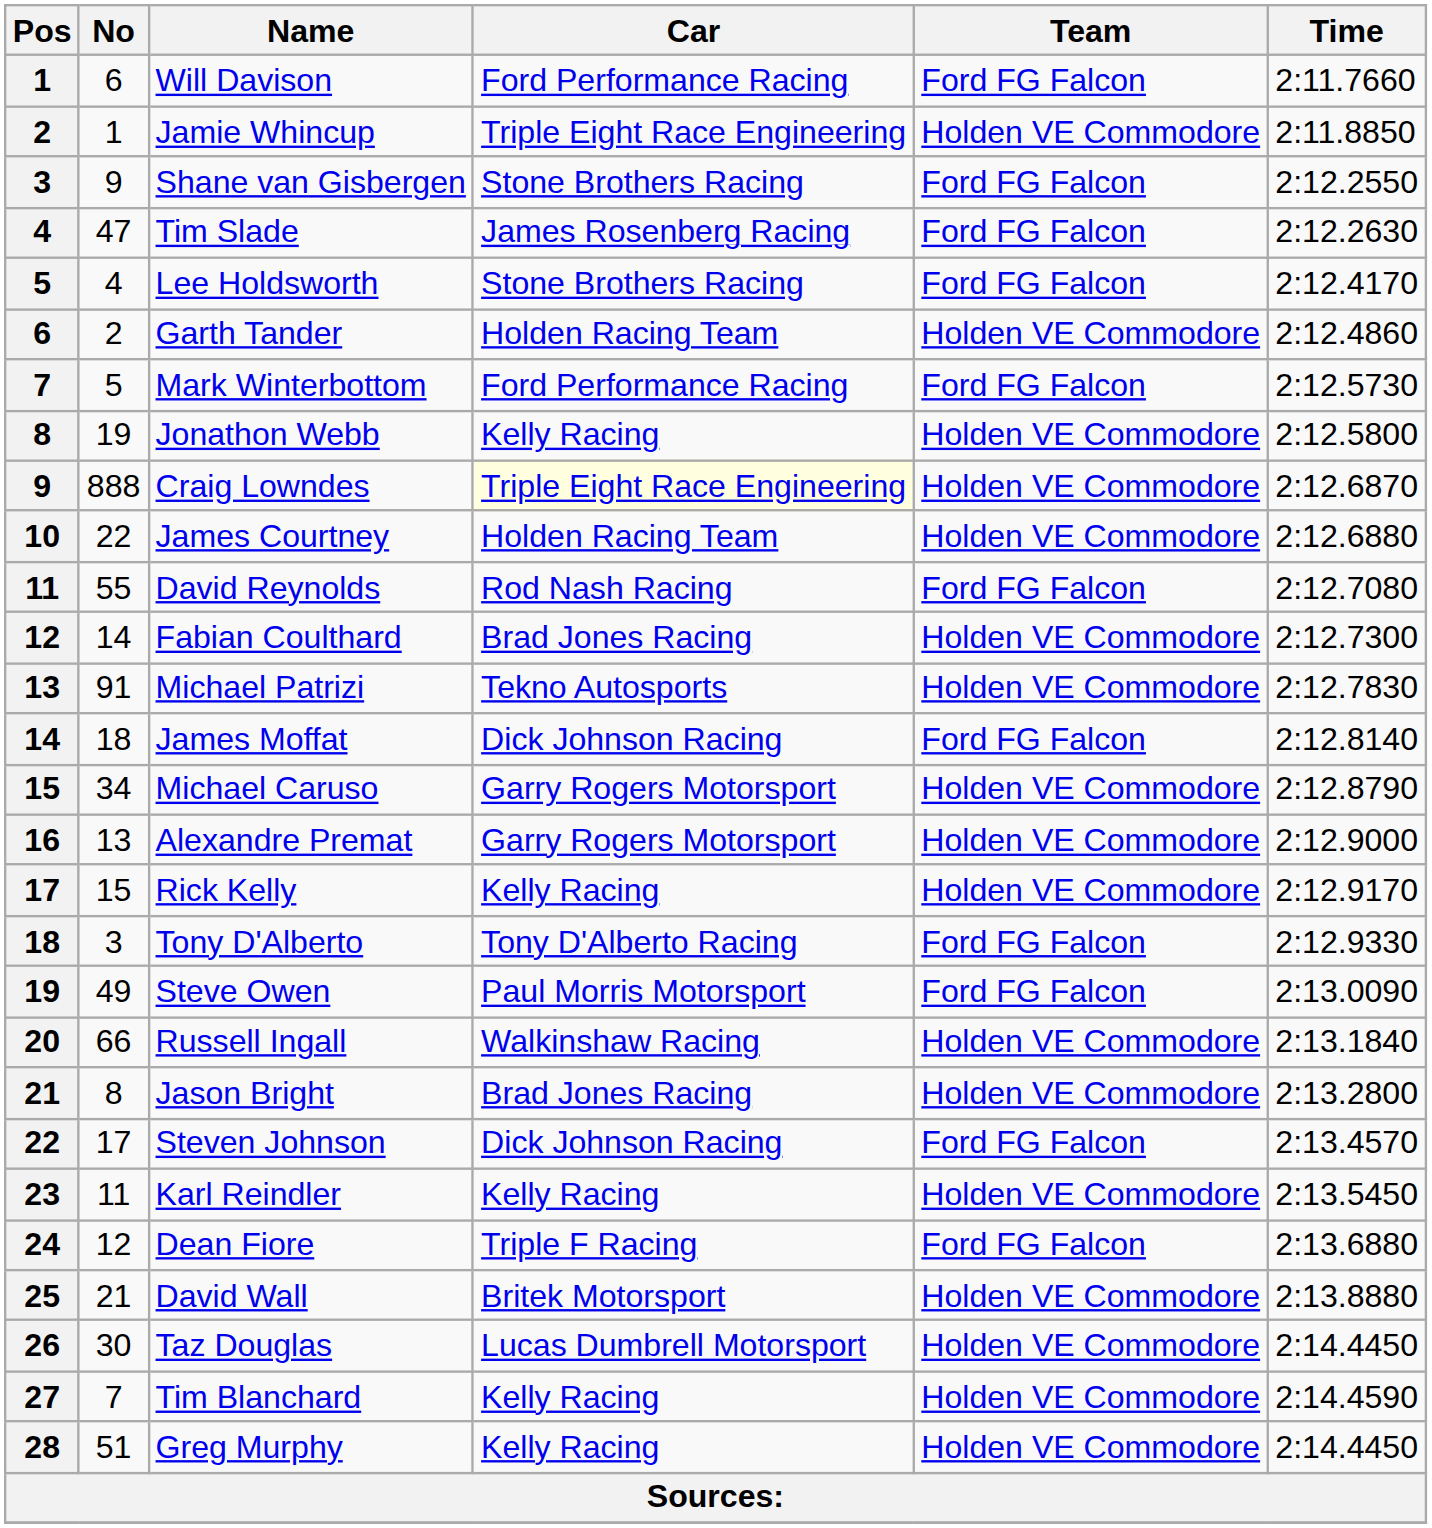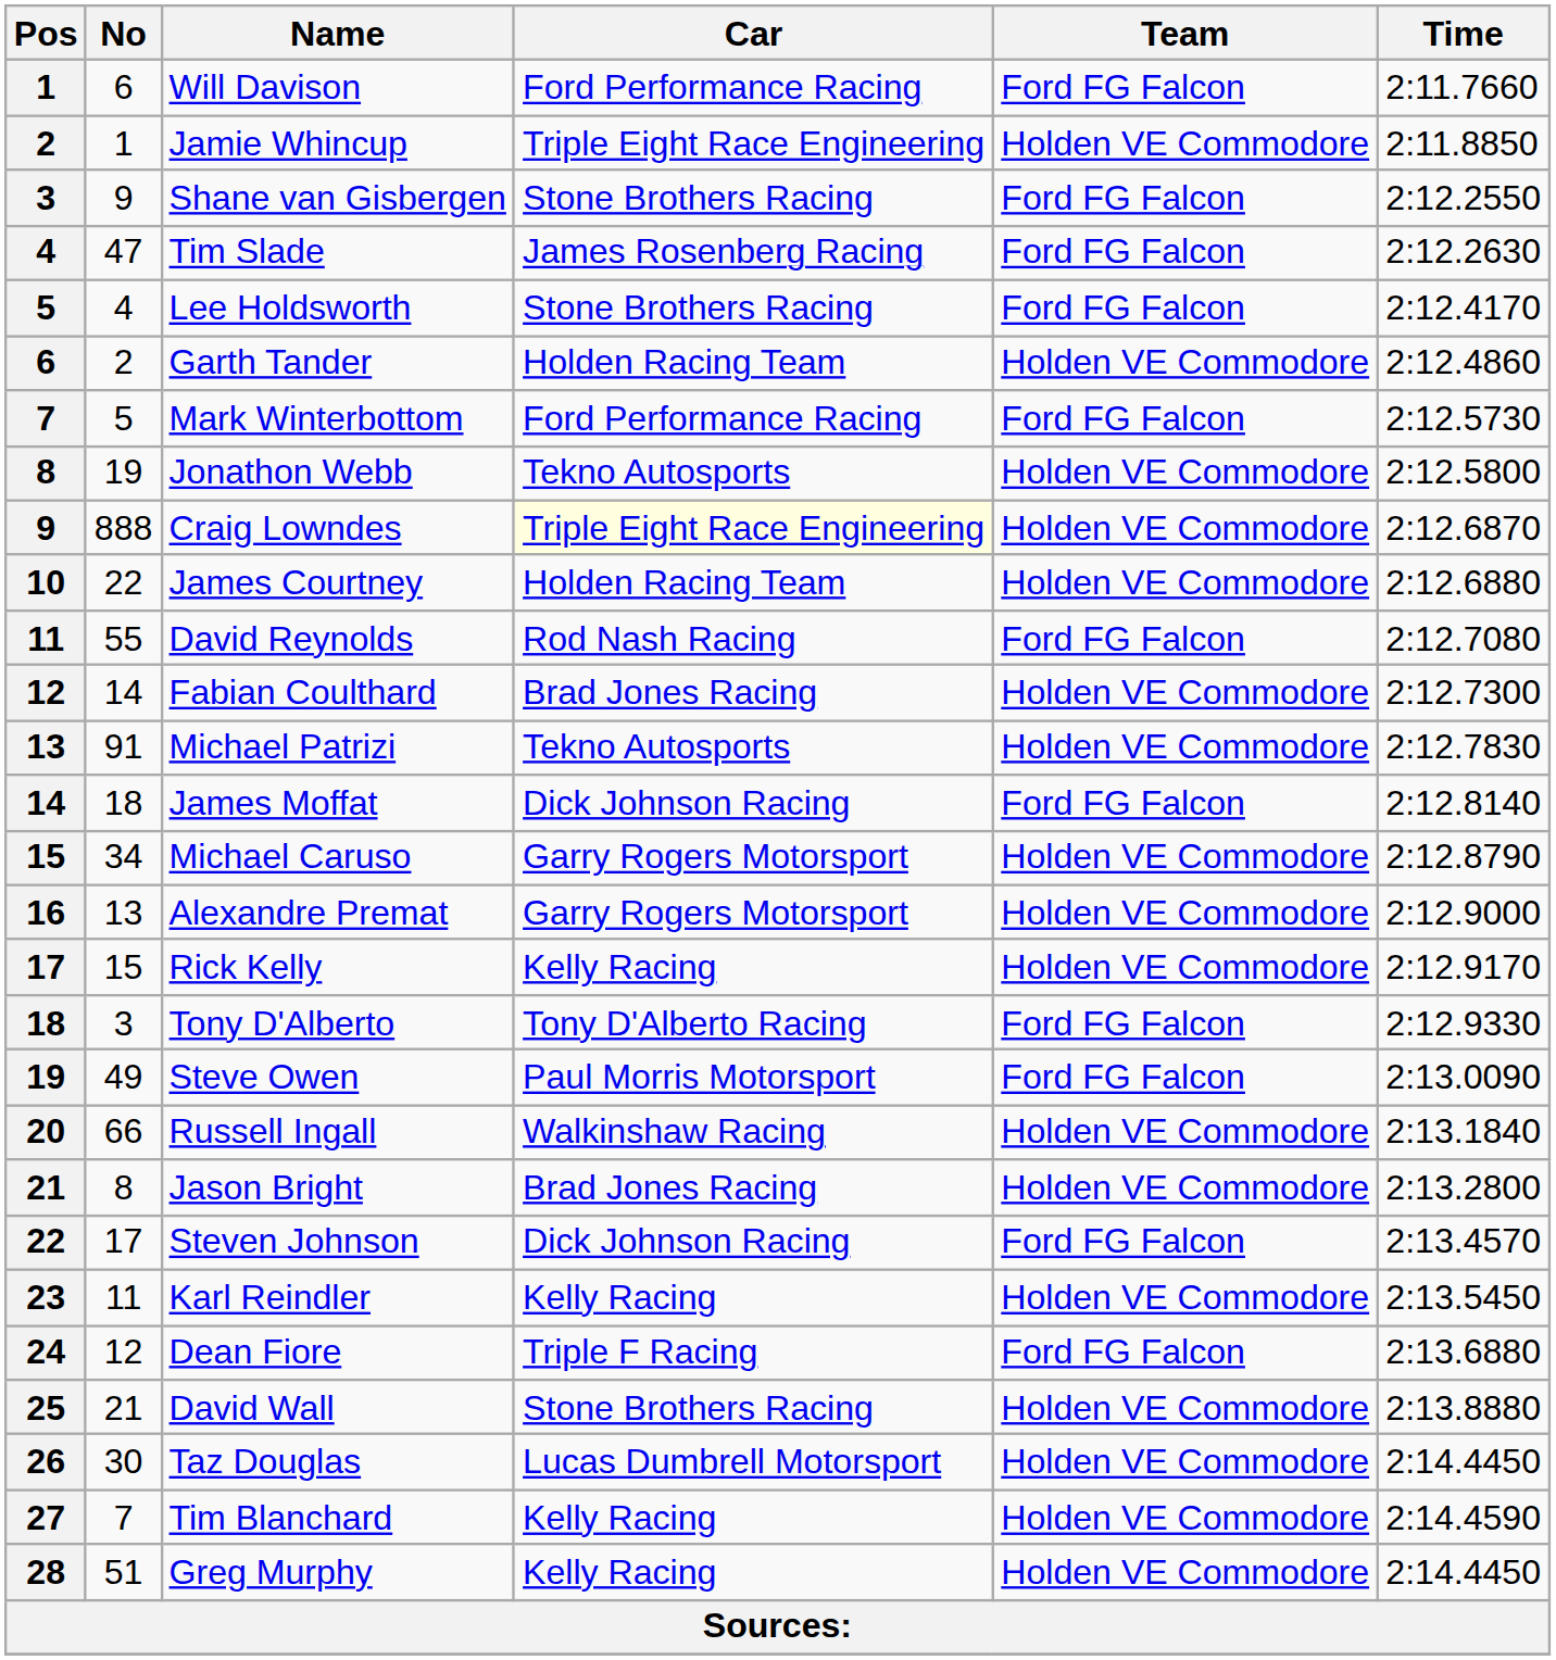Jonathon Webb | Car: Kelly Racing -> Tekno Autosports
David Wall | Car: Britek Motorsport -> Stone Brothers Racing
